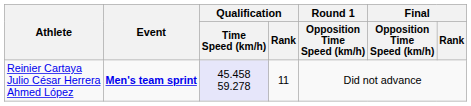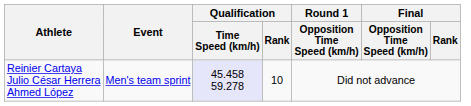Reinier Cartaya Julio César Herrera Ahmed López | Event: bold -> normal
Reinier Cartaya Julio César Herrera Ahmed López | Qualification / Rank: 11 -> 10
